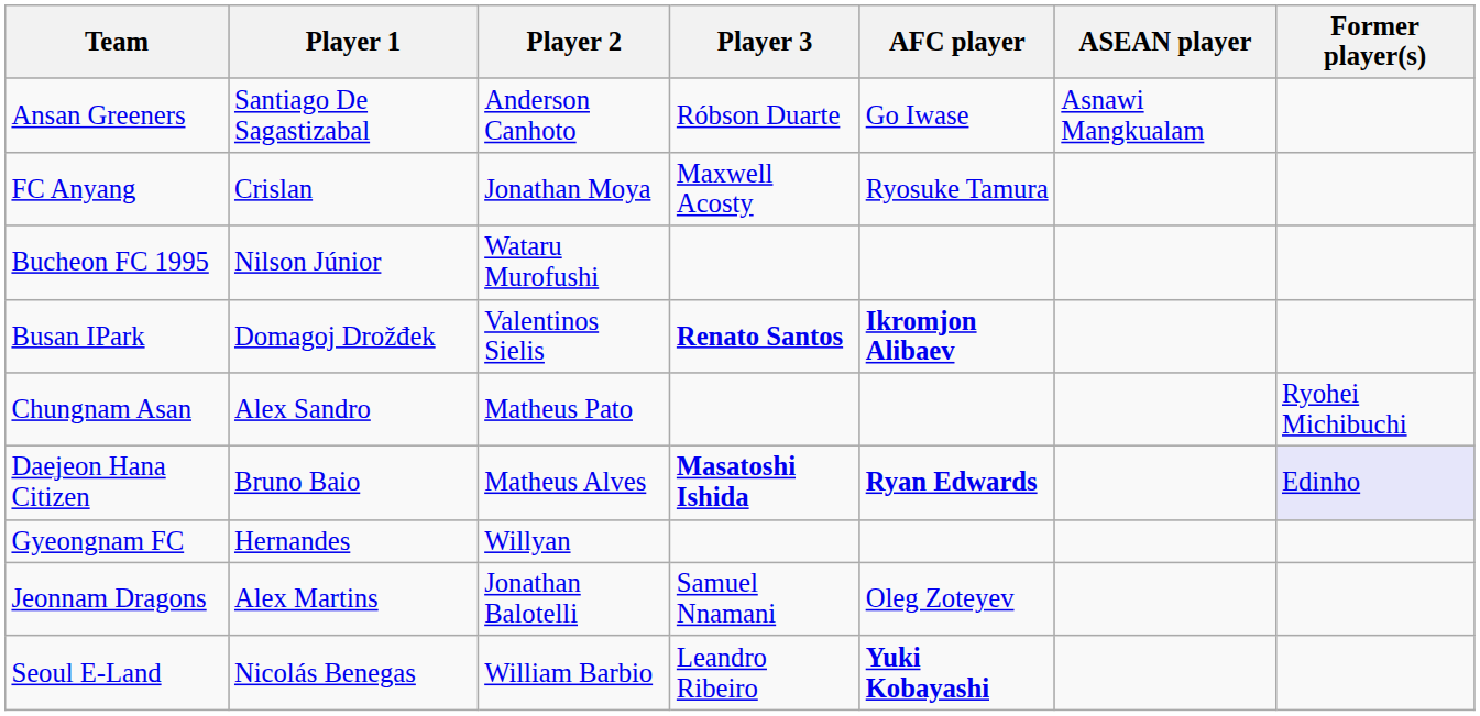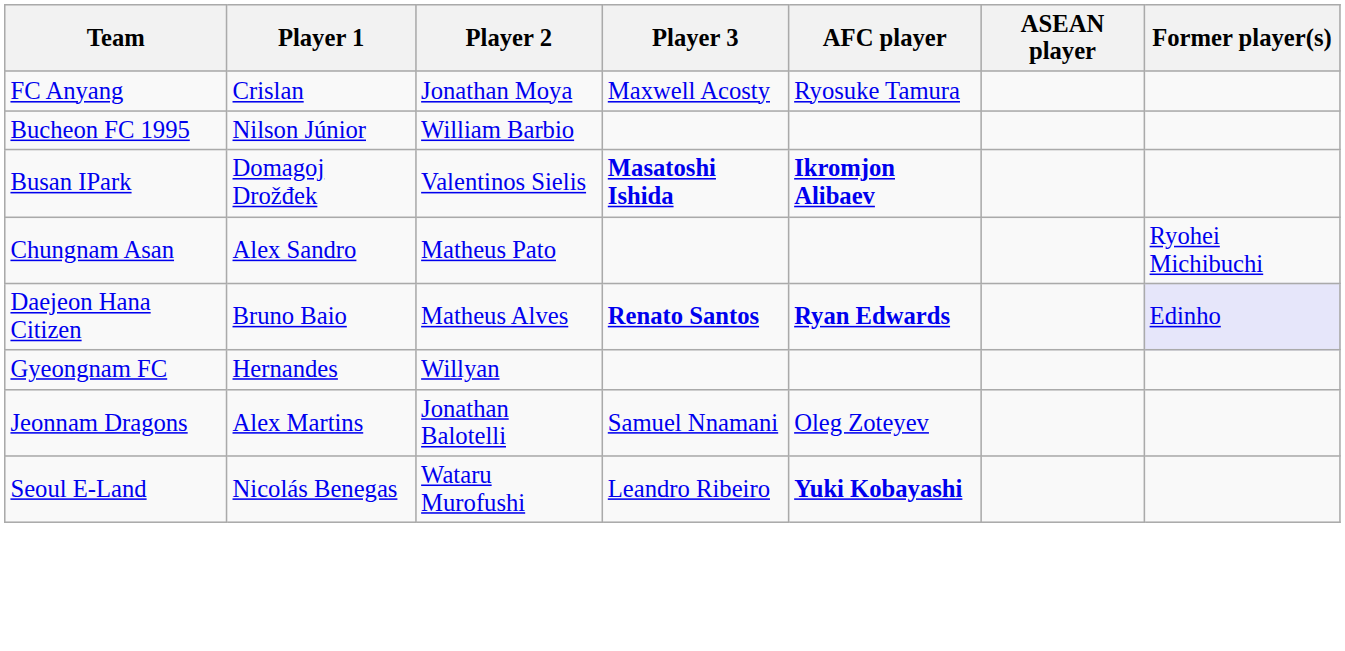- row: Ansan Greeners | Santiago De Sagastizabal | Anderson Canhoto | Róbson Duarte | Go Iwase | Asnawi Mangkualam
Bucheon FC 1995 | Player 2: Wataru Murofushi -> William Barbio
Busan IPark | Player 3: Renato Santos -> Masatoshi Ishida
Daejeon Hana Citizen | Player 3: Masatoshi Ishida -> Renato Santos
Seoul E-Land | Player 2: William Barbio -> Wataru Murofushi
